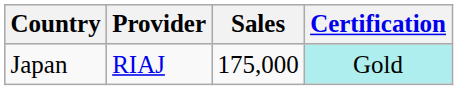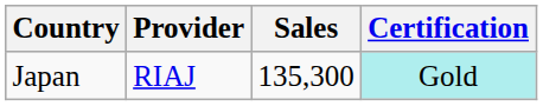Japan | Sales: 175,000 -> 135,300
